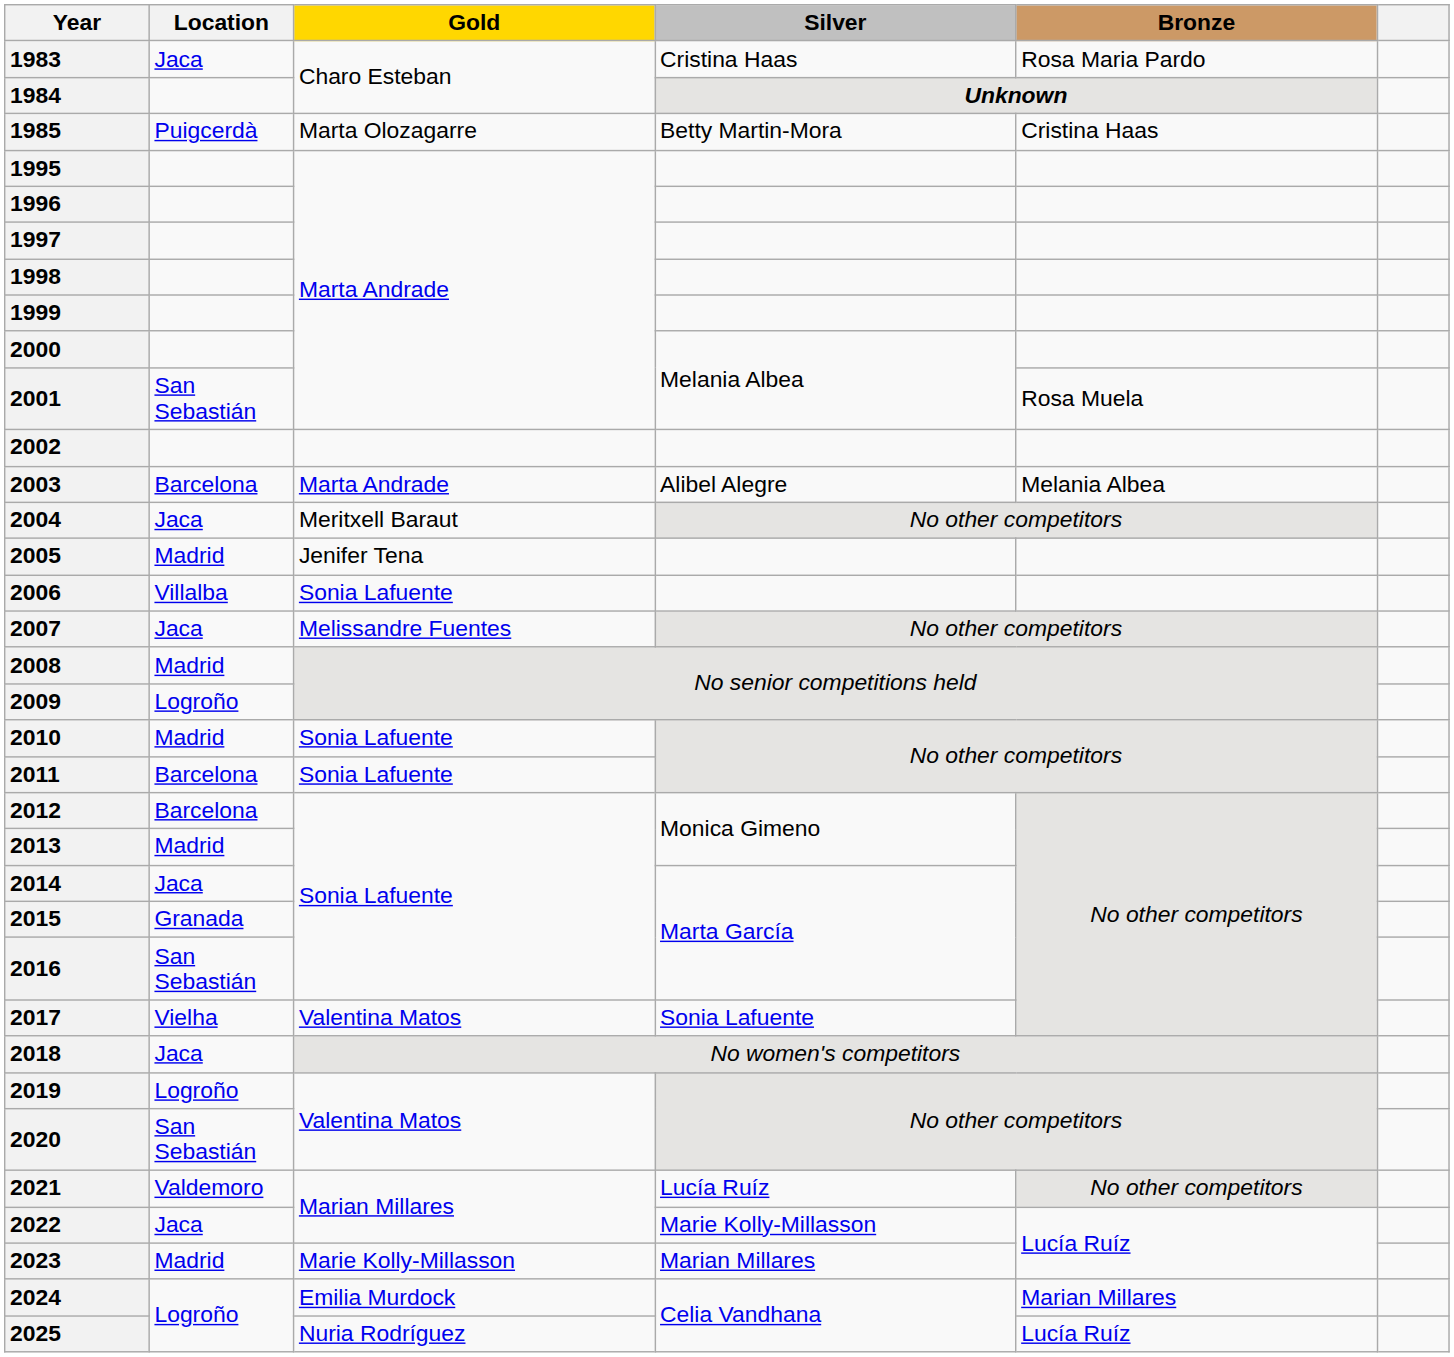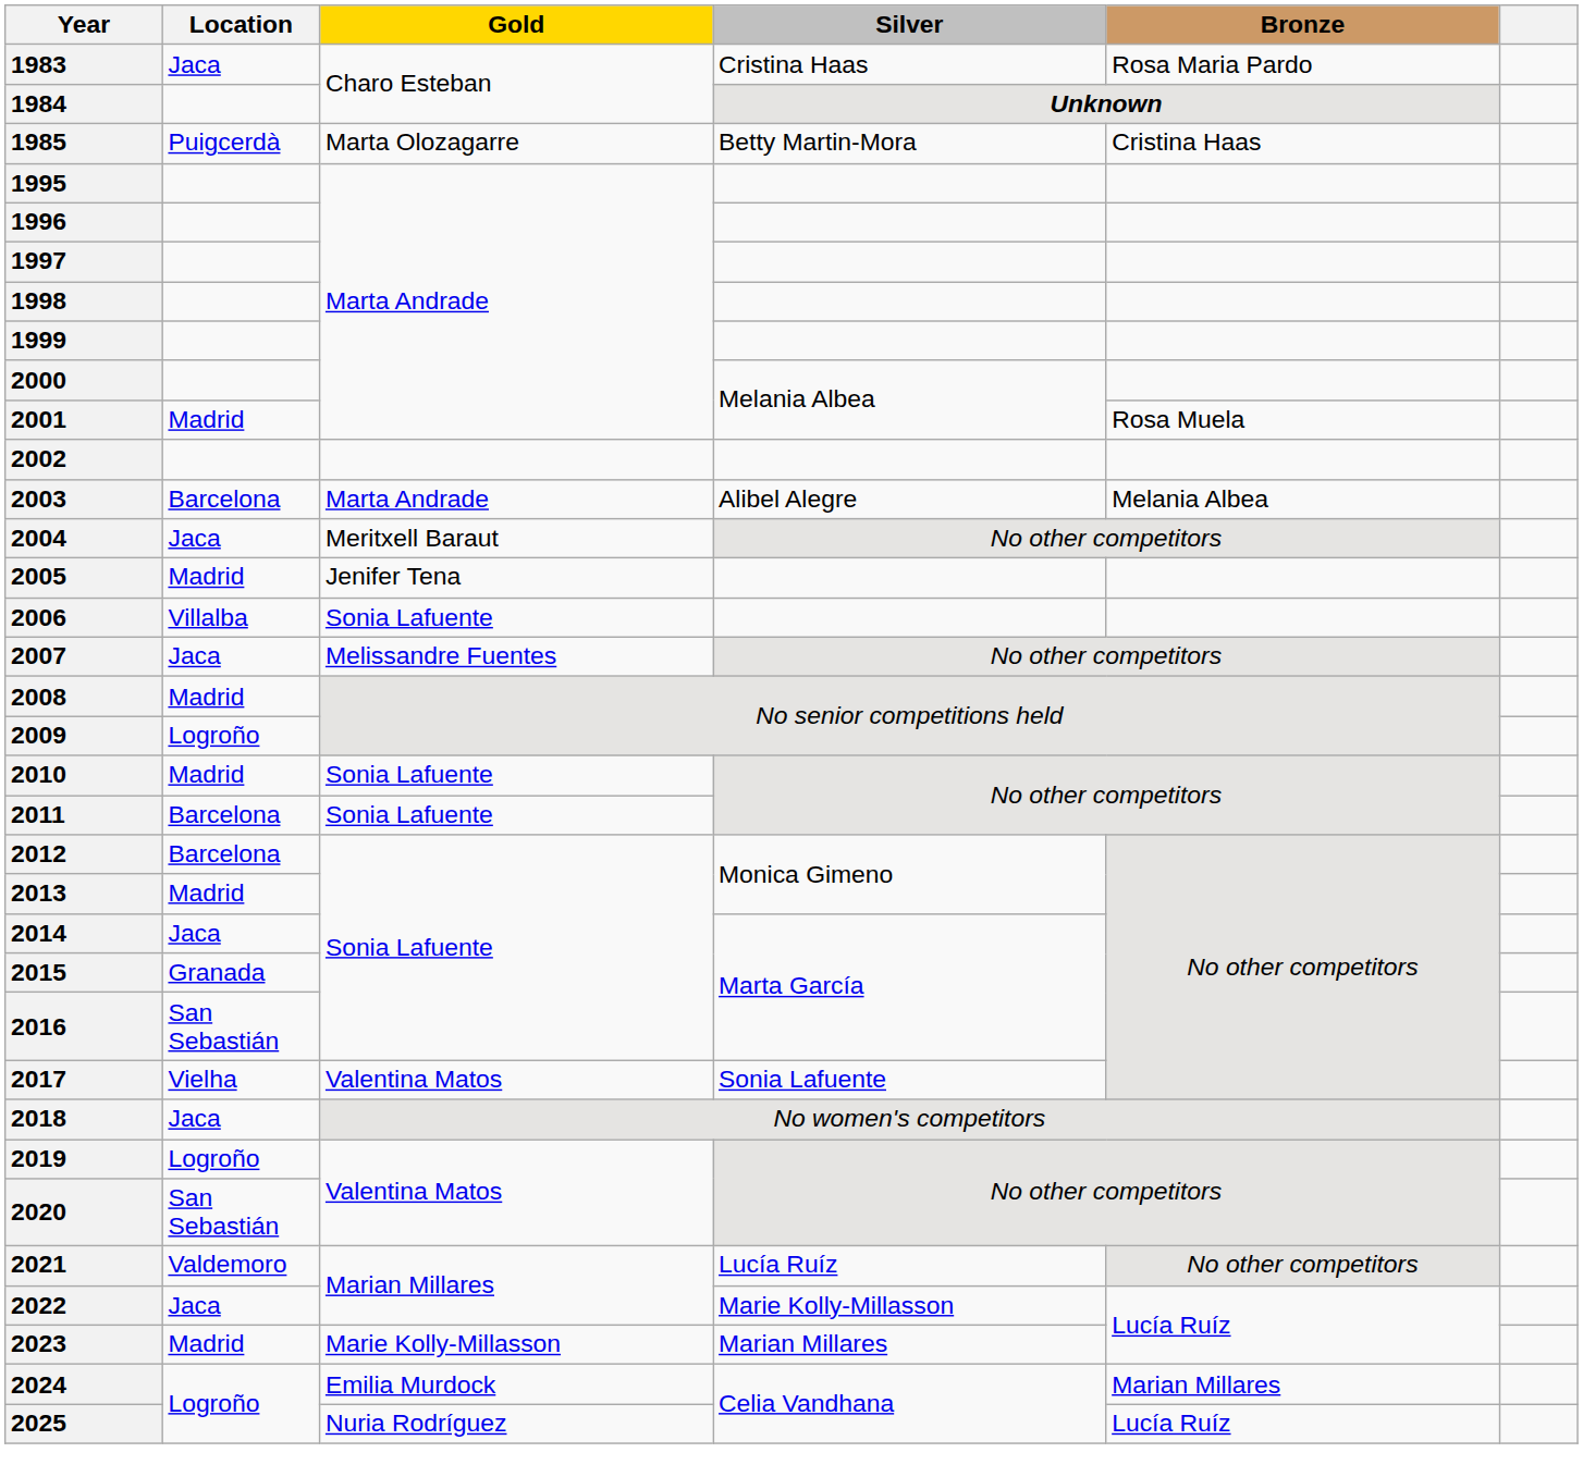2001 | Location: San Sebastián -> Madrid
